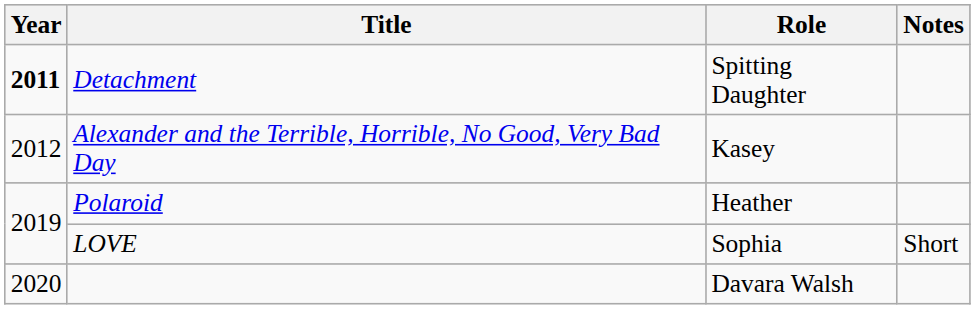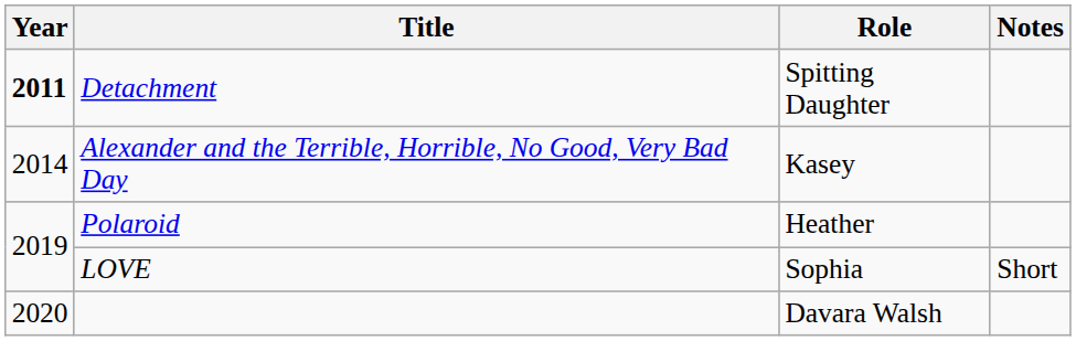Alexander and the Terrible, Horrible, No Good, Very Bad Day | Year: 2012 -> 2014
